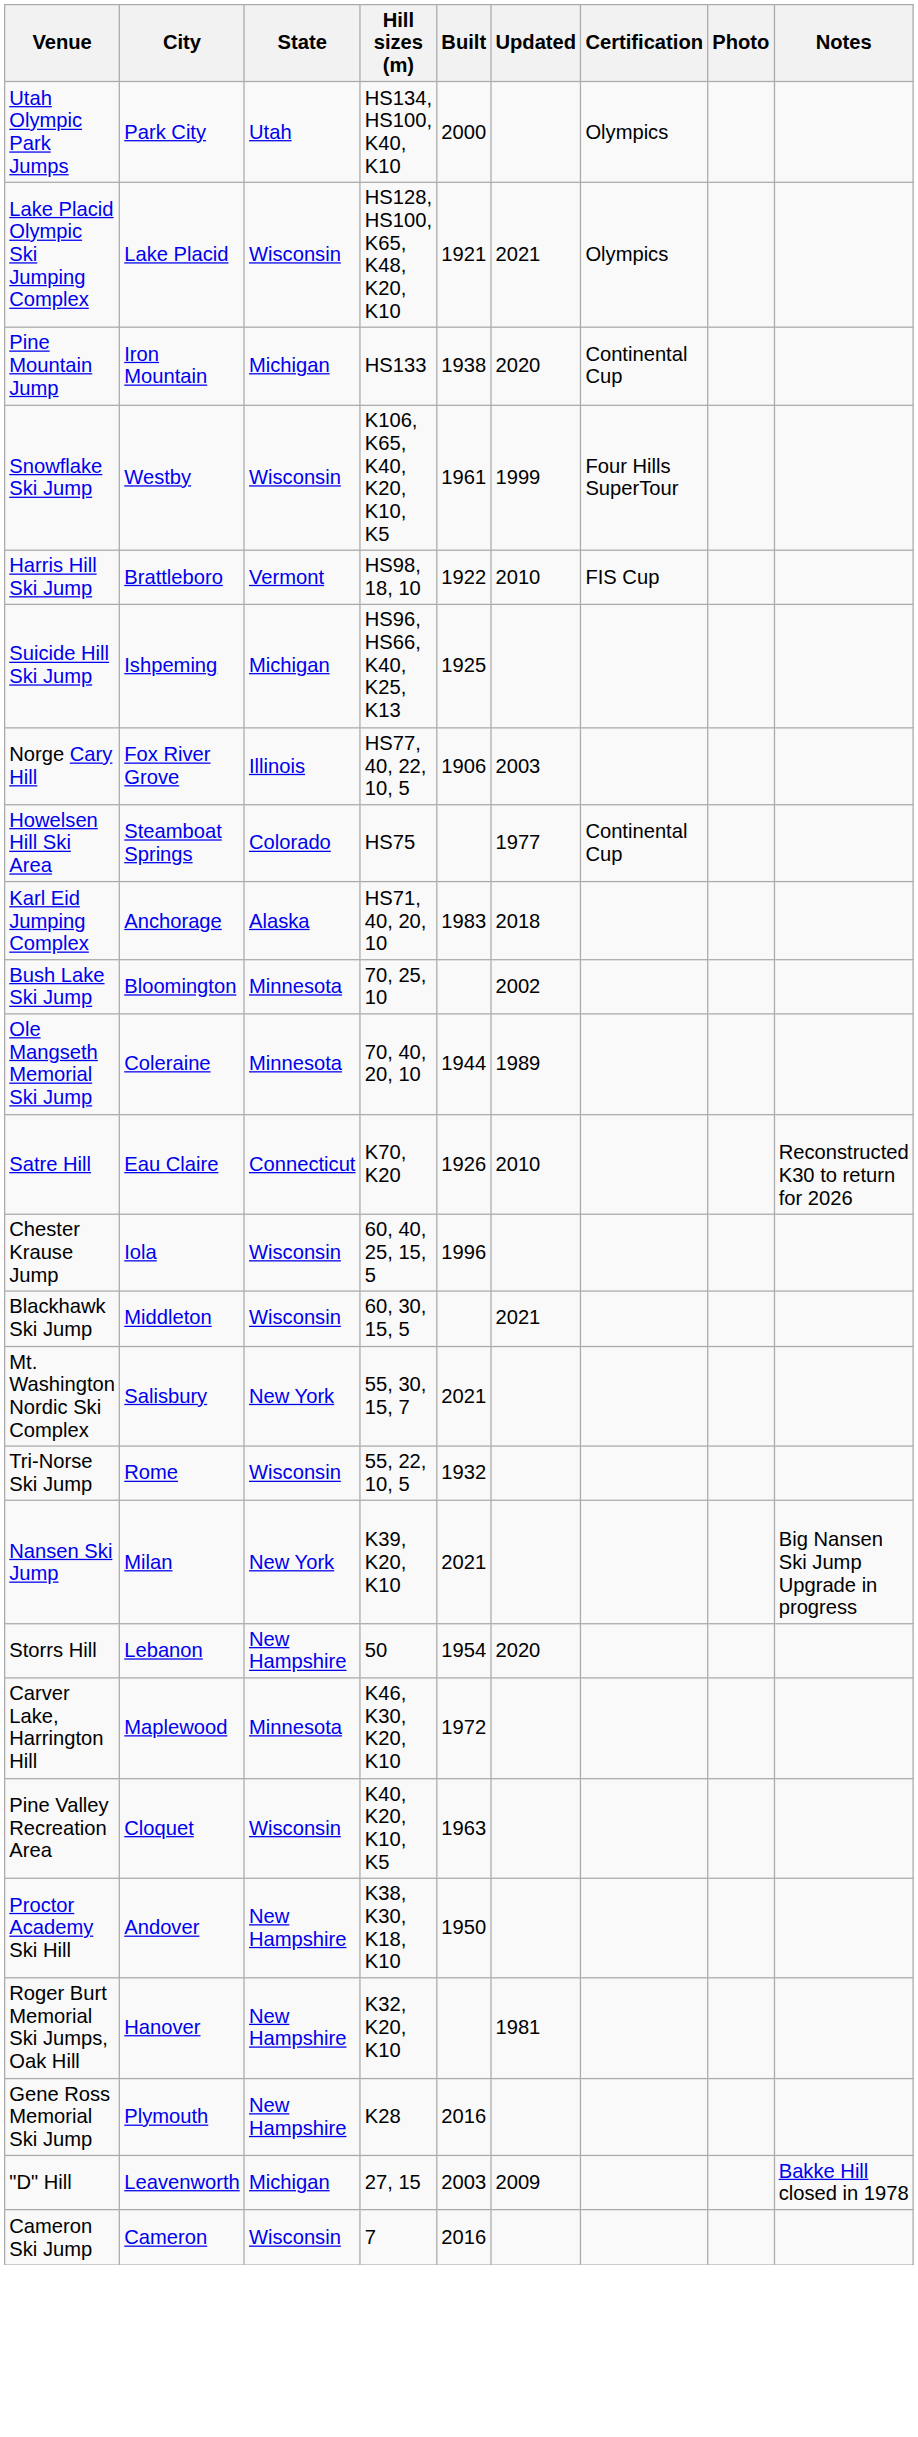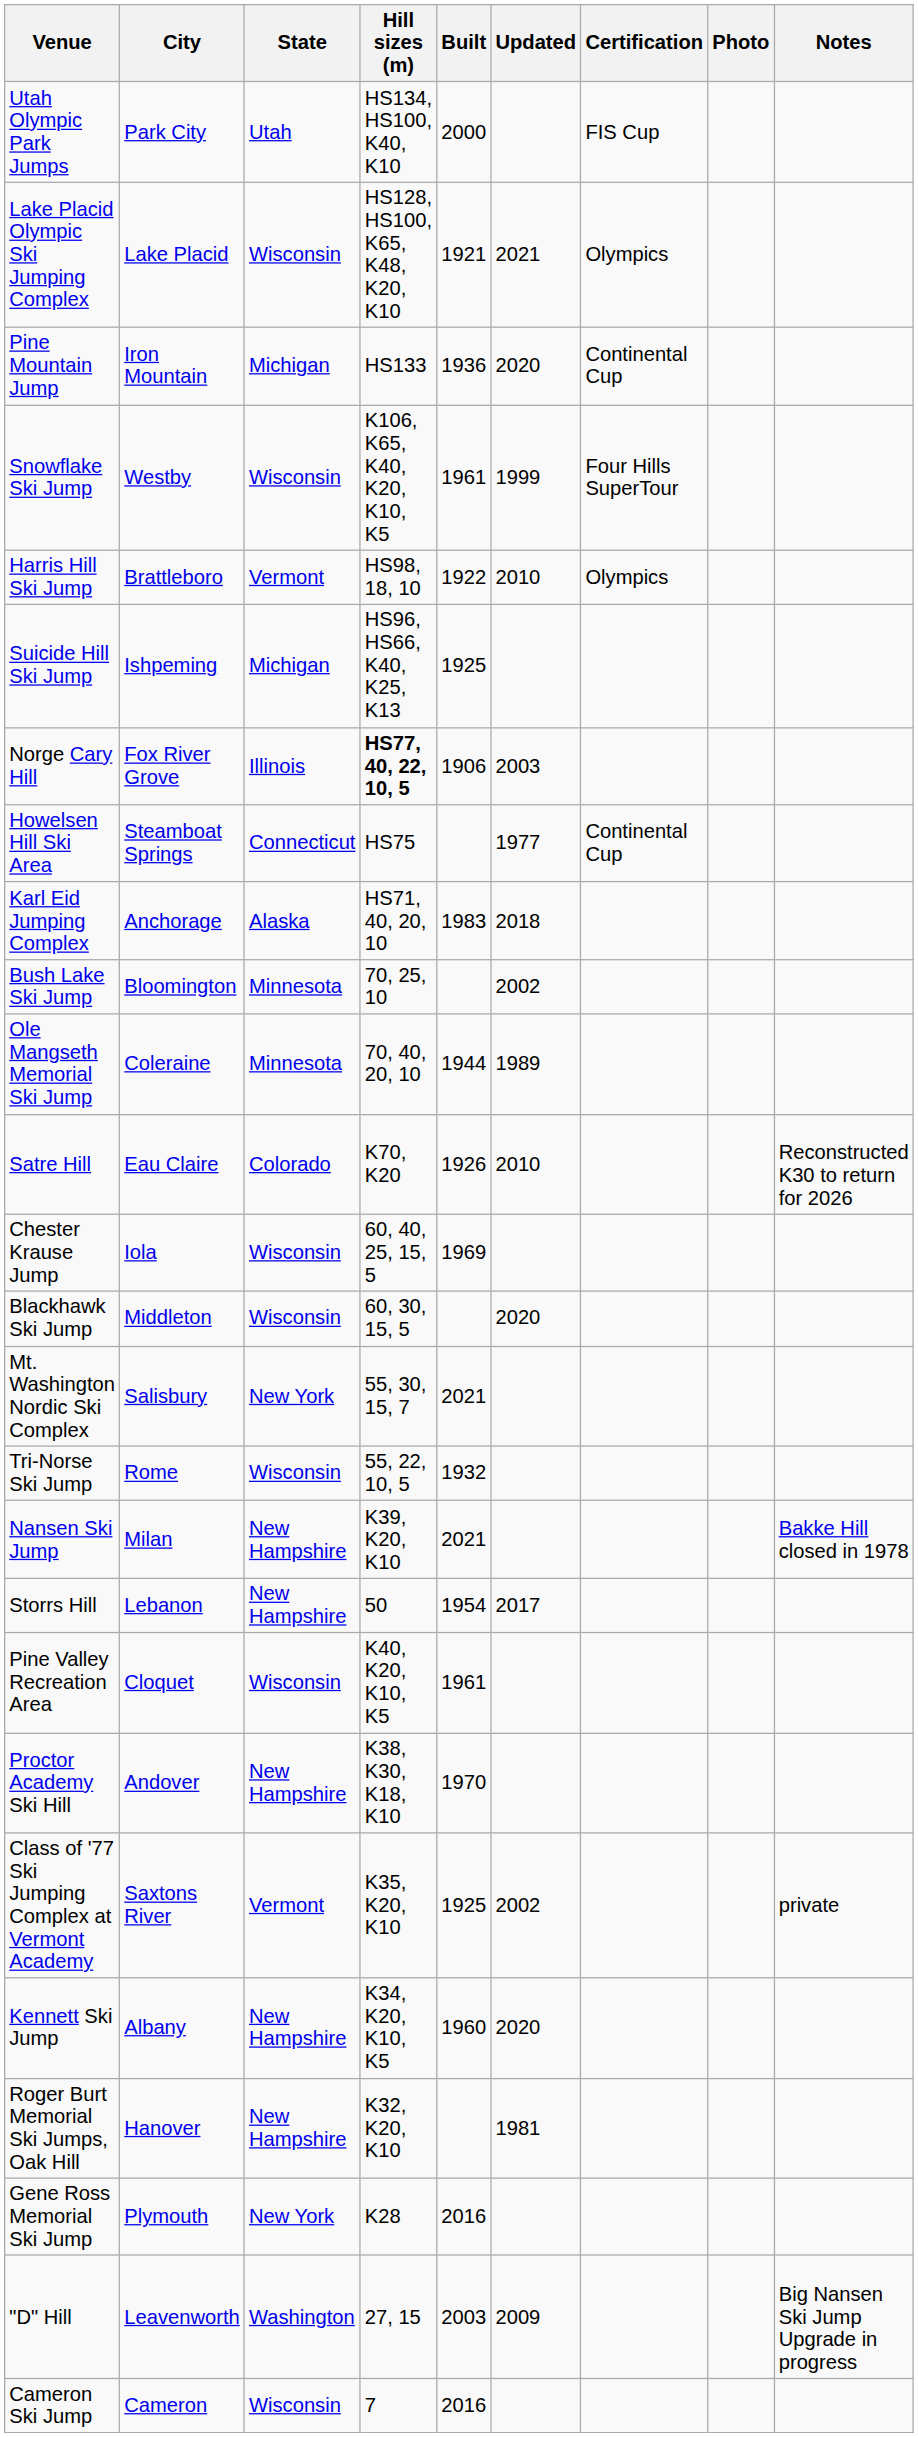Utah Olympic Park Jumps | Certification: Olympics -> FIS Cup
Pine Mountain Jump | Built: 1938 -> 1936
Harris Hill Ski Jump | Certification: FIS Cup -> Olympics
Norge Cary Hill | Hill sizes (m): normal -> bold
Howelsen Hill Ski Area | State: Colorado -> Connecticut
Satre Hill | State: Connecticut -> Colorado
Chester Krause Jump | Built: 1996 -> 1969
Blackhawk Ski Jump | Updated: 2021 -> 2020
Nansen Ski Jump | State: New York -> New Hampshire
Nansen Ski Jump | Notes: Big Nansen Ski Jump Upgrade in progress -> Bakke Hill closed in 1978
Storrs Hill | Updated: 2020 -> 2017
- row: Carver Lake, Harrington Hill | Maplewood | Minnesota | K46, K30, K20, K10 | 1972
Pine Valley Recreation Area | Built: 1963 -> 1961
Proctor Academy Ski Hill | Built: 1950 -> 1970
+ row: Class of '77 Ski Jumping Complex at Vermont Academy | Saxtons River | Vermont | K35, K20, K10 | 1925 | 2002 | private
+ row: Kennett Ski Jump | Albany | New Hampshire | K34, K20, K10, K5 | 1960 | 2020
Gene Ross Memorial Ski Jump | State: New Hampshire -> New York
"D" Hill | State: Michigan -> Washington
"D" Hill | Notes: Bakke Hill closed in 1978 -> Big Nansen Ski Jump Upgrade in progress
